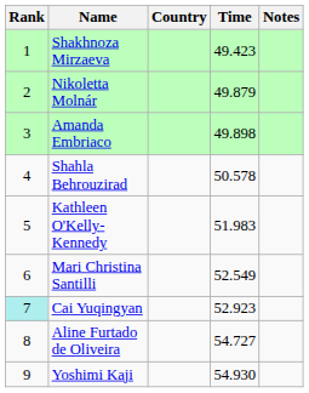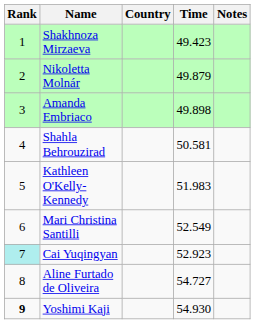Shahla Behrouzirad | Time: 50.578 -> 50.581
Yoshimi Kaji | Rank: normal -> bold
